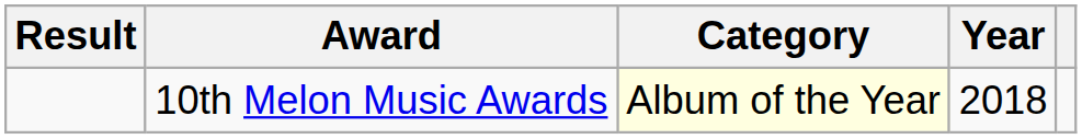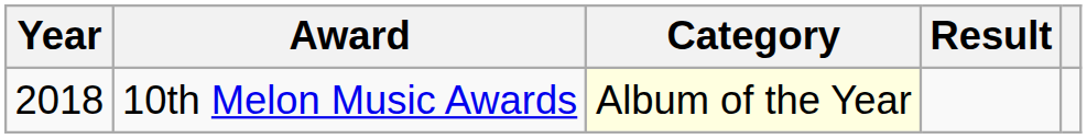columns swapped: Year <-> Result
